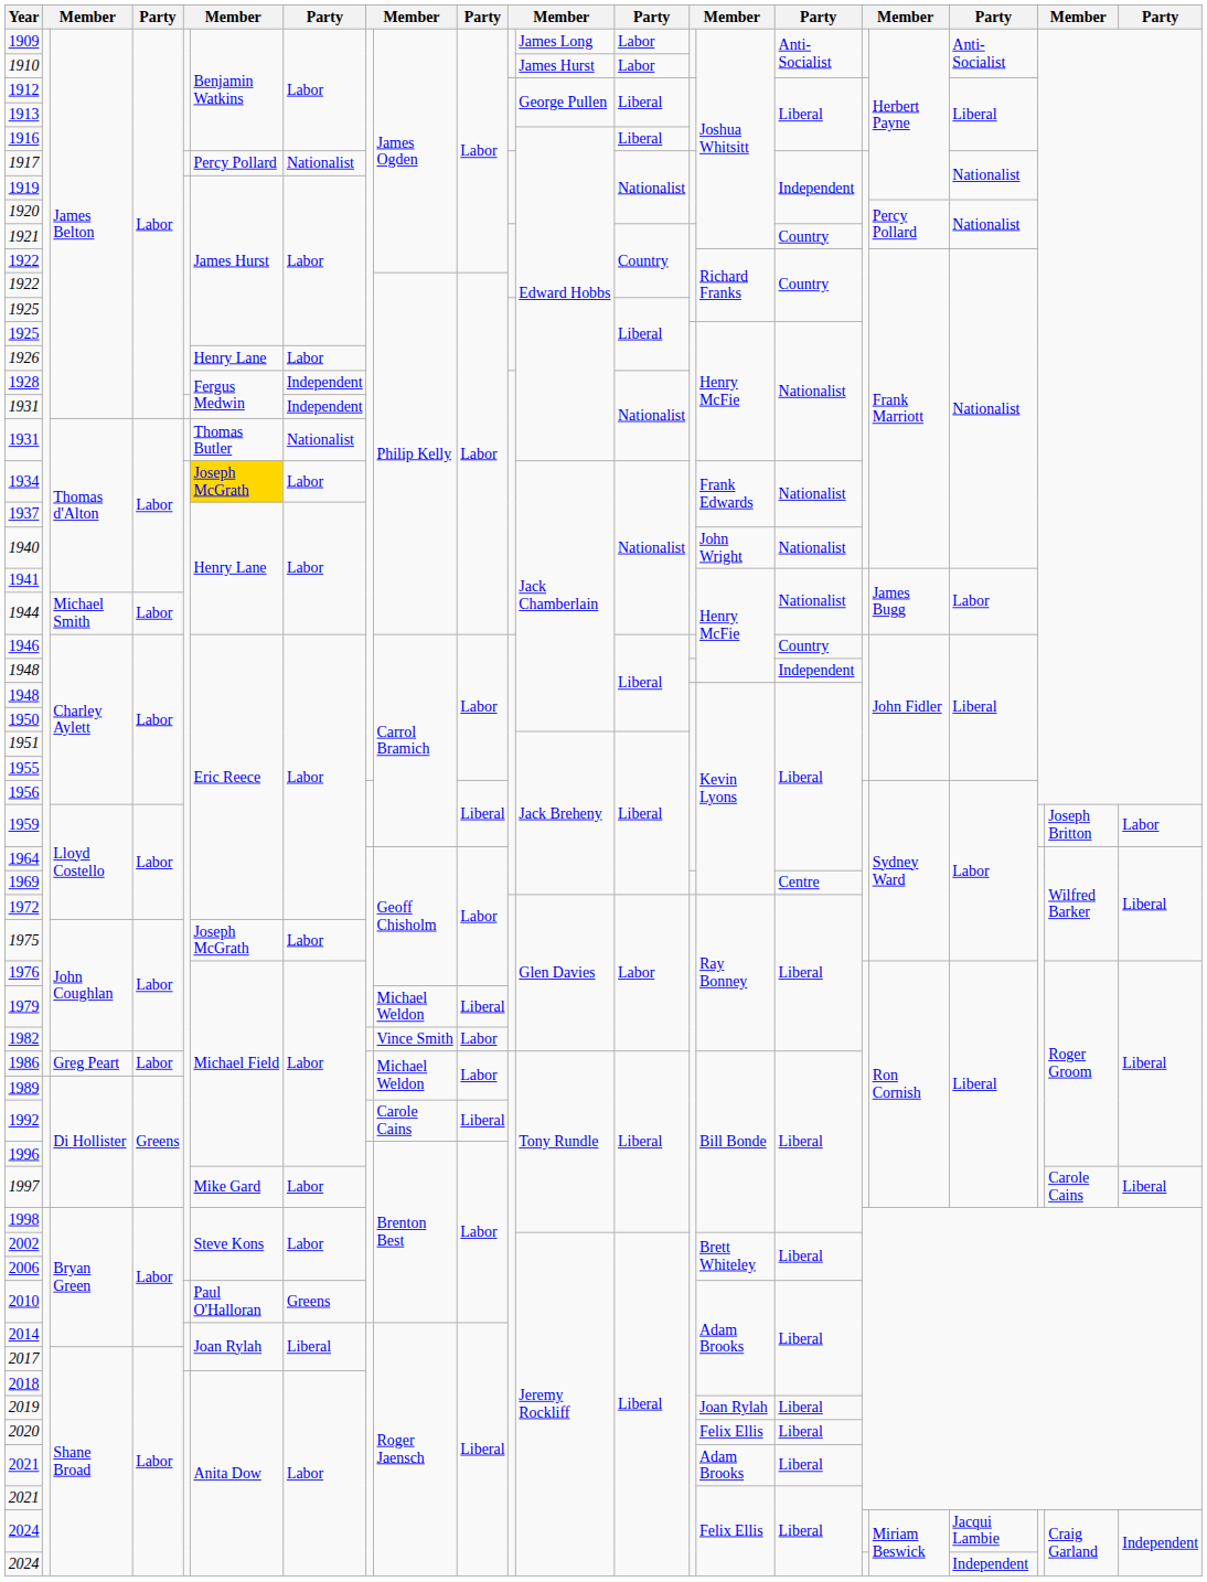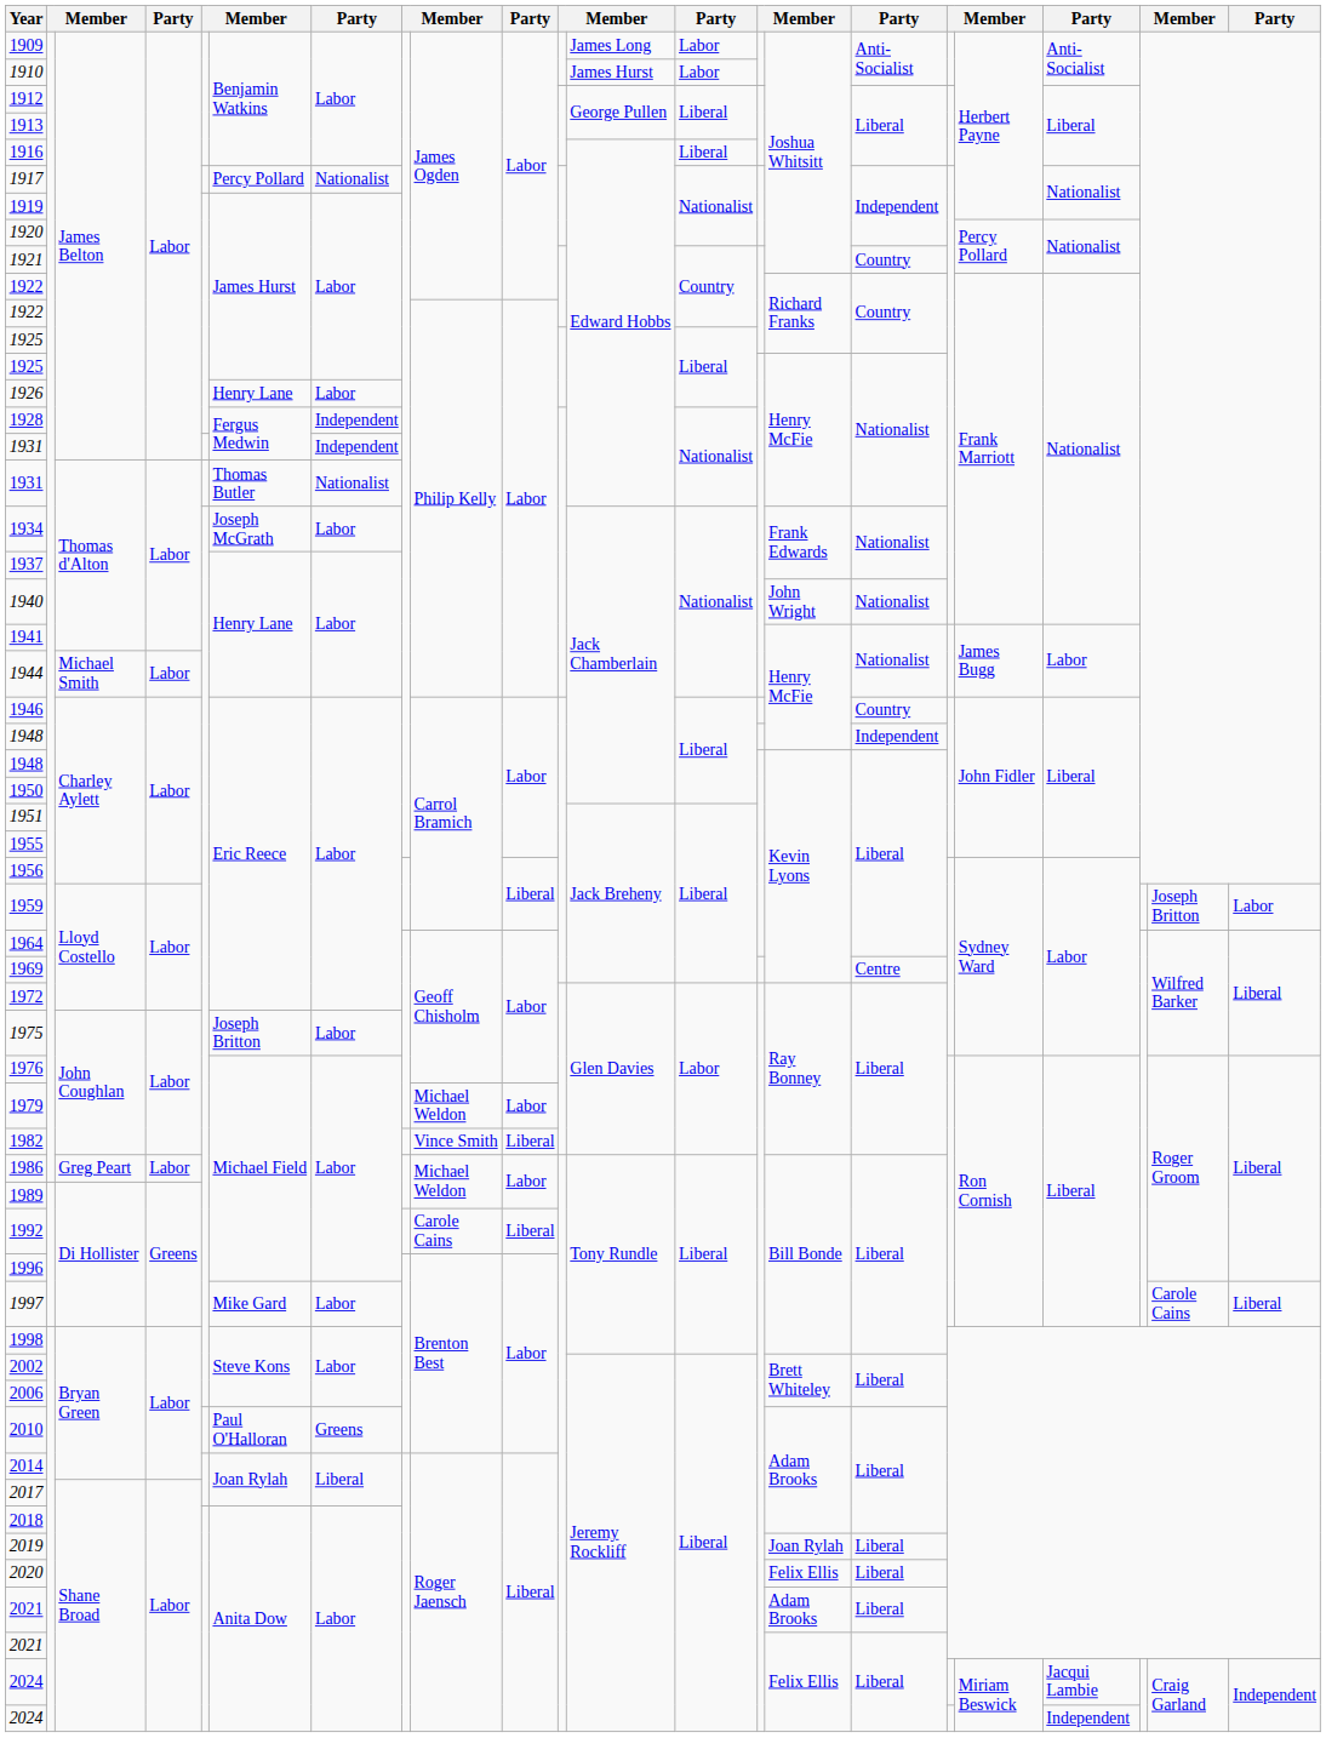1934 | column 6: gold background -> no background
1975 | column 6: Joseph McGrath -> Joseph Britton
1979 | column 10: Liberal -> Labor
1982 | column 10: Labor -> Liberal
